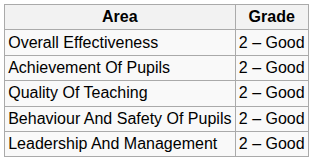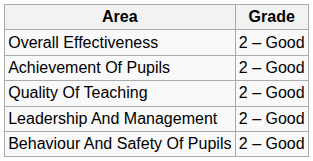rows swapped: Behaviour And Safety Of Pupils <-> Leadership And Management
